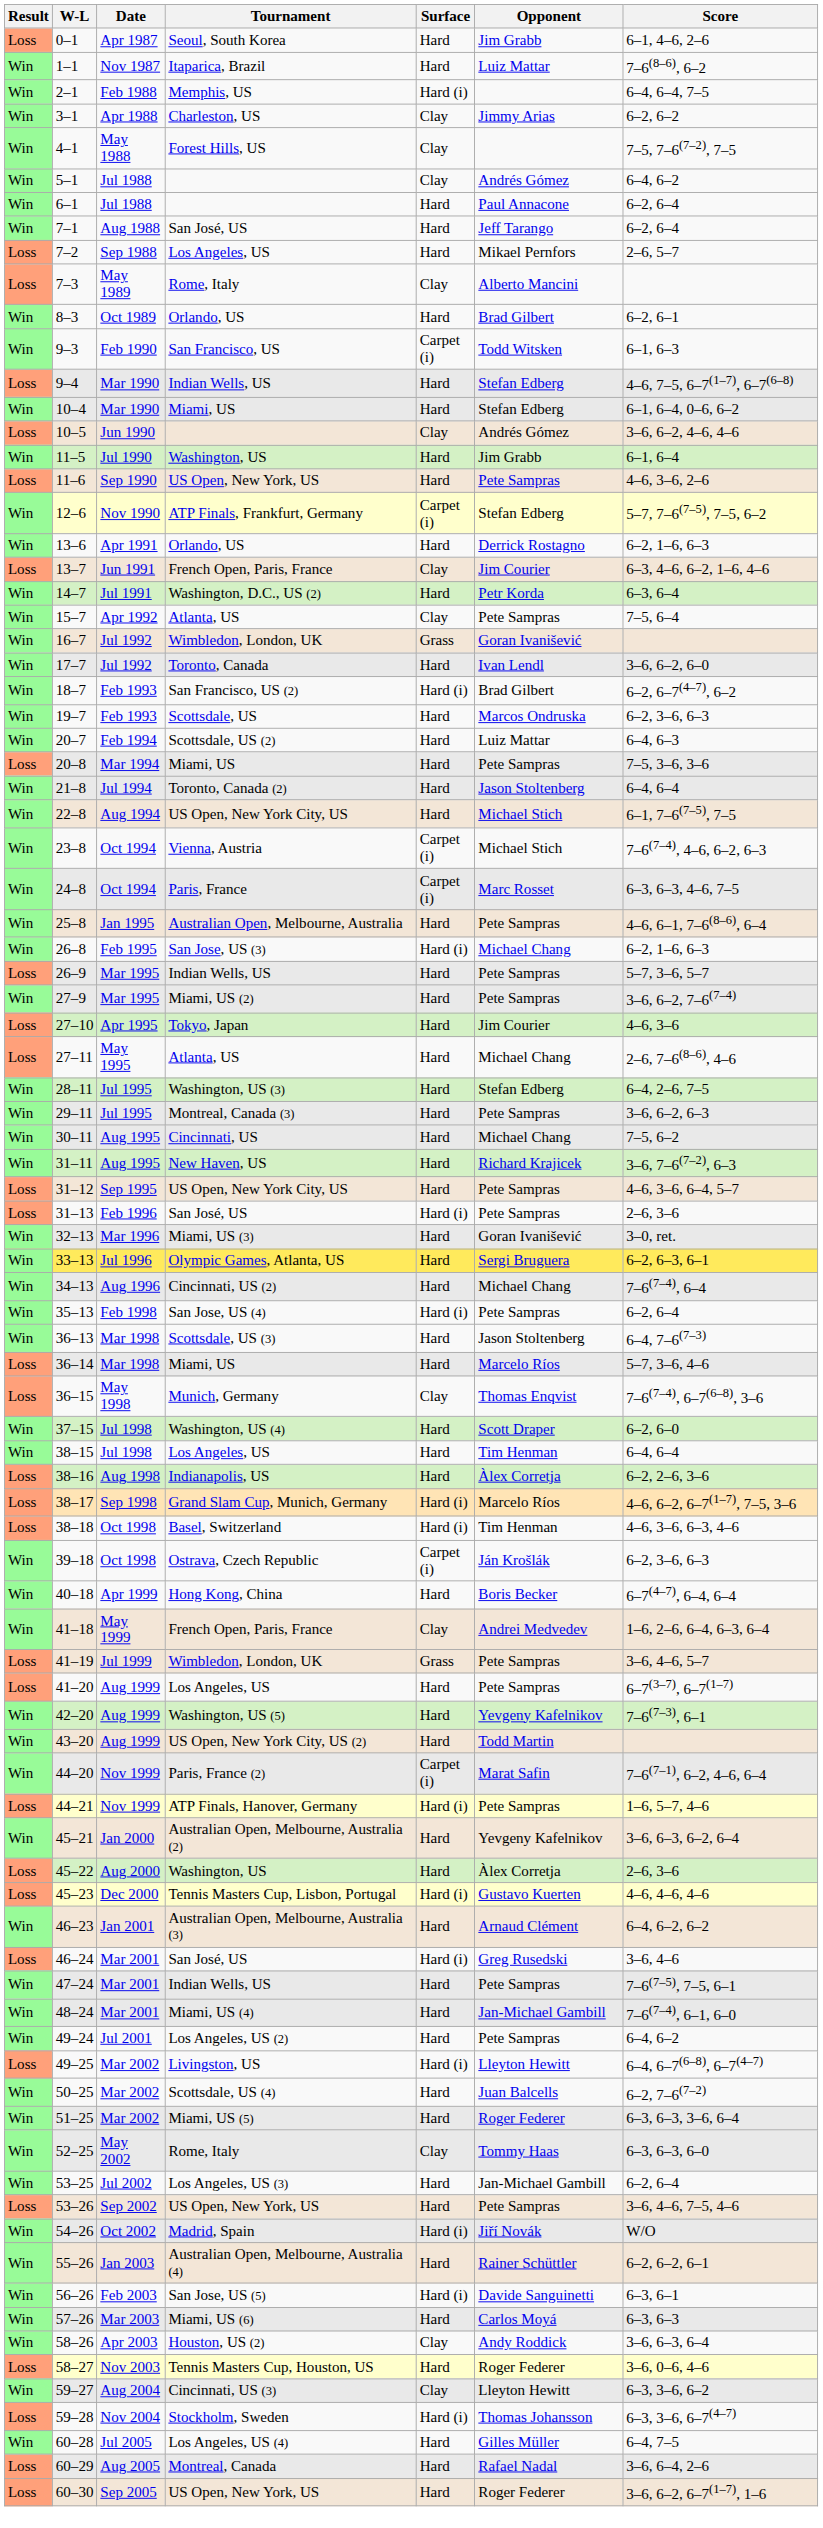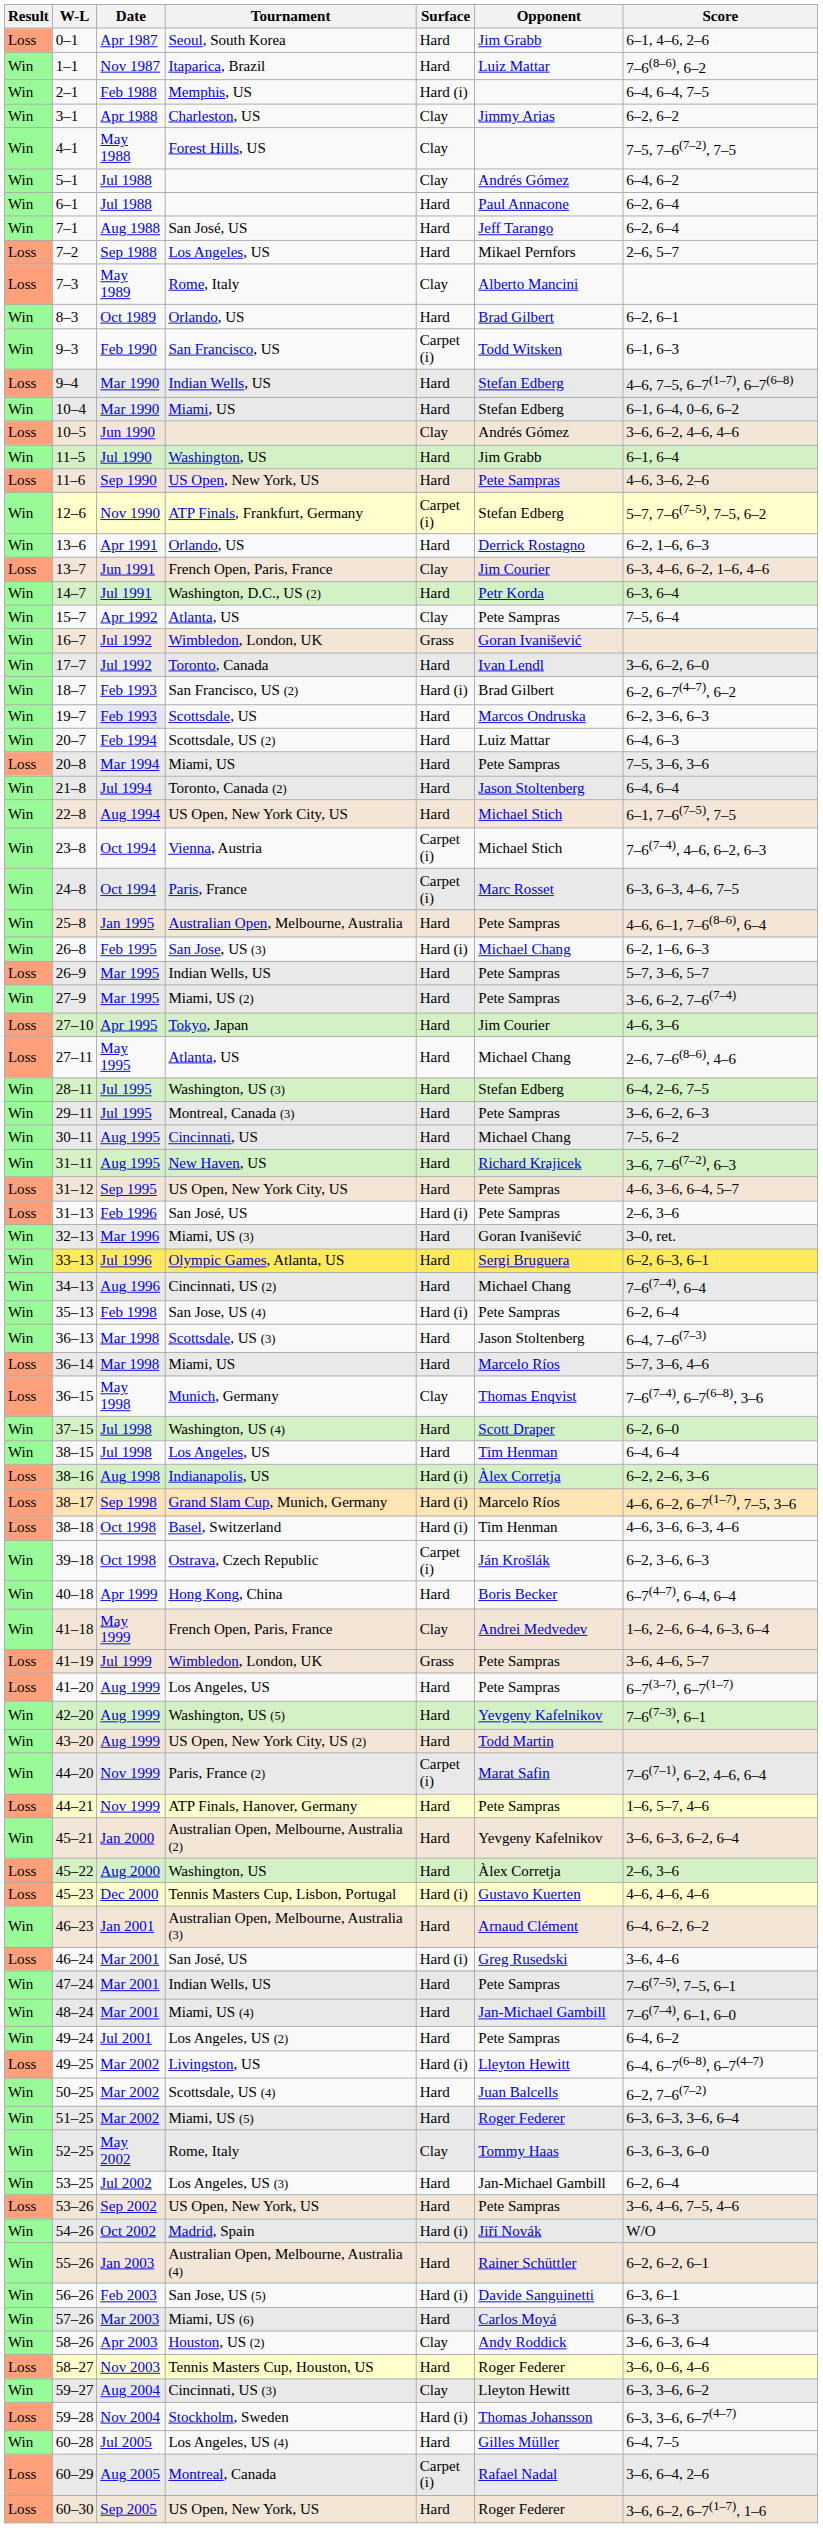19–7 | Date: no background -> lavender background
38–16 | Surface: Hard -> Hard (i)
44–21 | Surface: Hard (i) -> Hard
60–29 | Surface: Hard -> Carpet (i)
